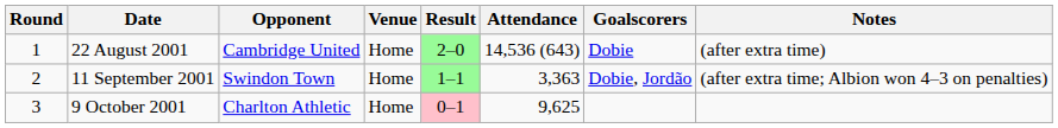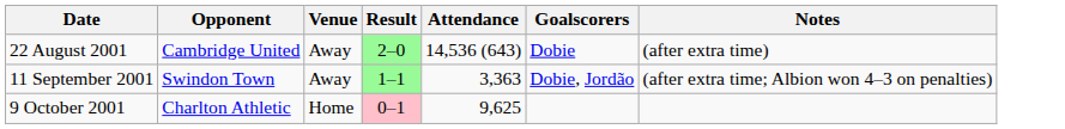- column: Round | 1 | 2 | 3
22 August 2001 | Venue: Home -> Away
11 September 2001 | Venue: Home -> Away
